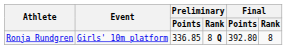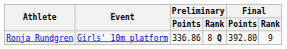Ronja Rundgren | Preliminary / Points: 336.85 -> 336.86
Ronja Rundgren | Final / Rank: 8 -> 9
